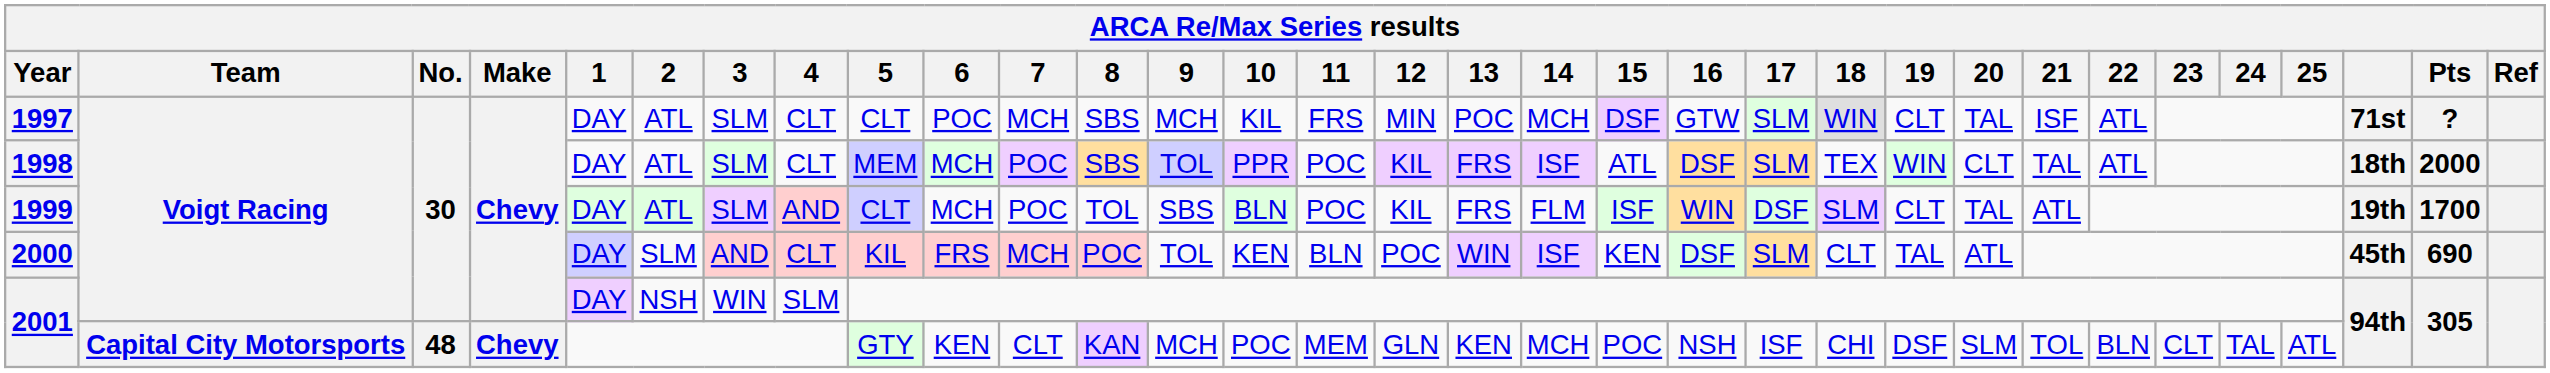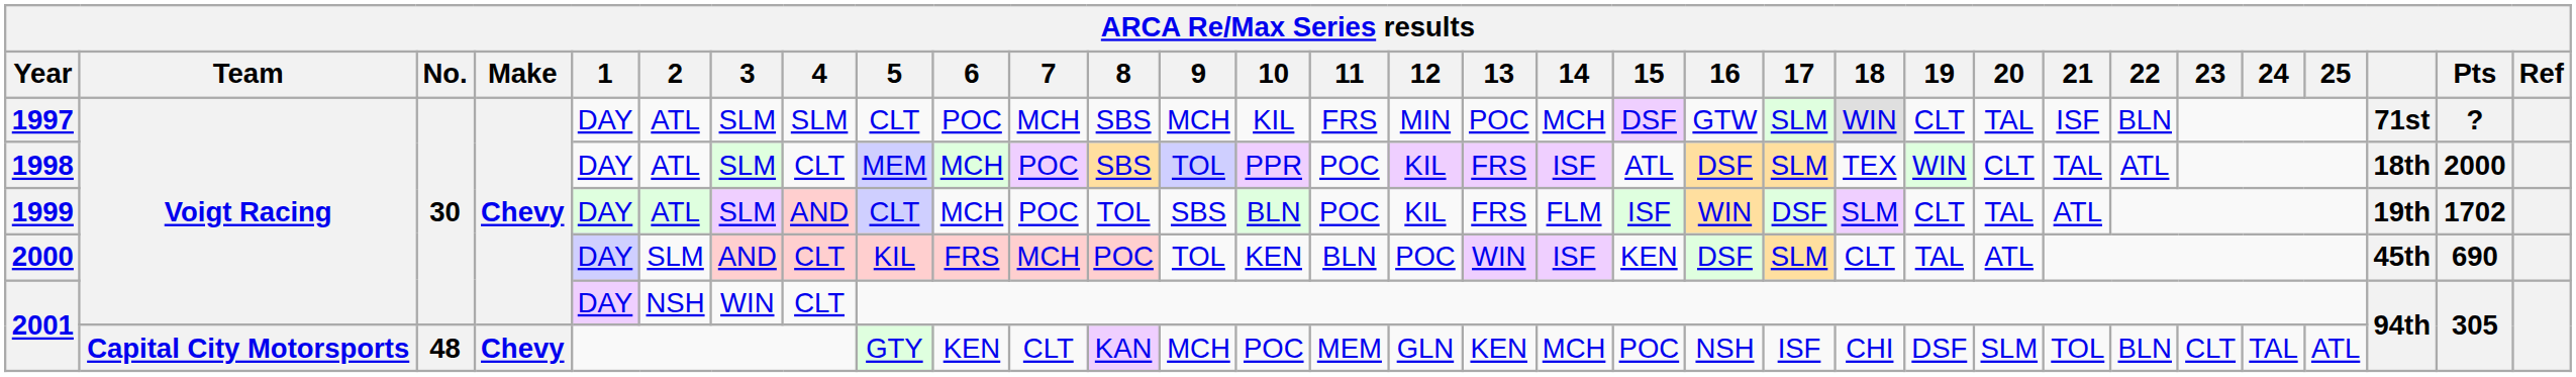1997 | 4: CLT -> SLM
1997 | 22: ATL -> BLN
1999 | Pts: 1700 -> 1702
2001 / Voigt Racing | 4: SLM -> CLT
